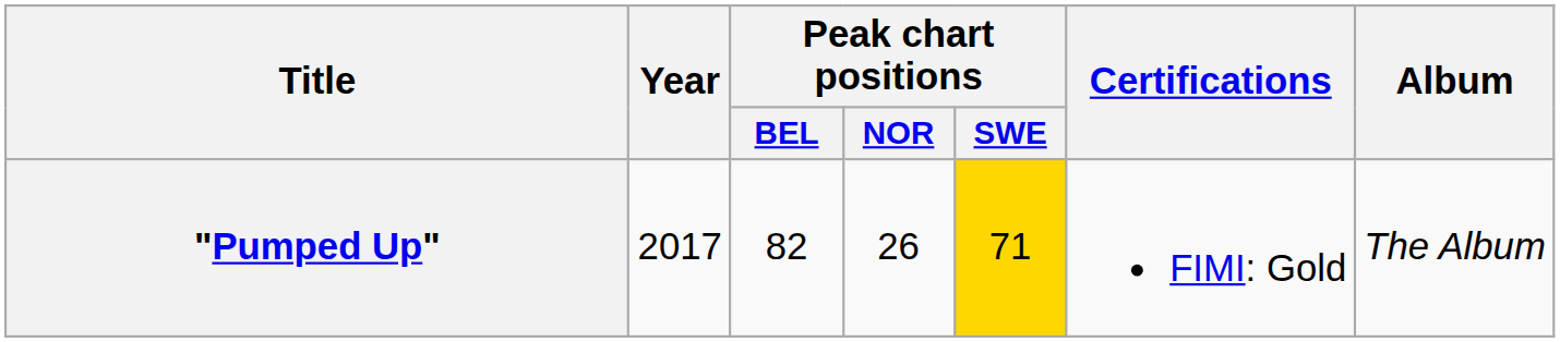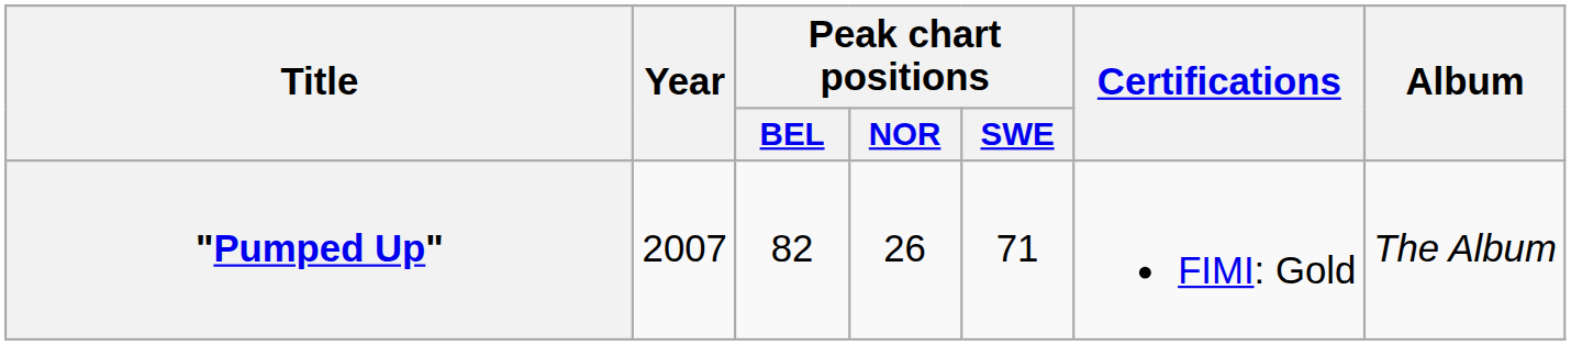"Pumped Up" | Year: 2017 -> 2007
"Pumped Up" | Peak chart positions / SWE: gold background -> no background
